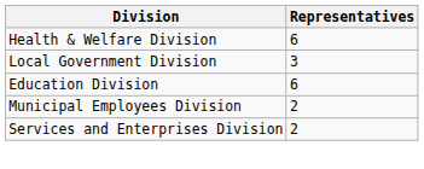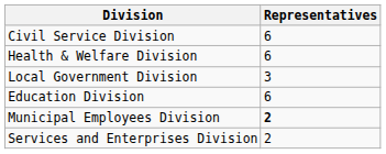+ row: Civil Service Division | 6
Municipal Employees Division | Representatives: normal -> bold
